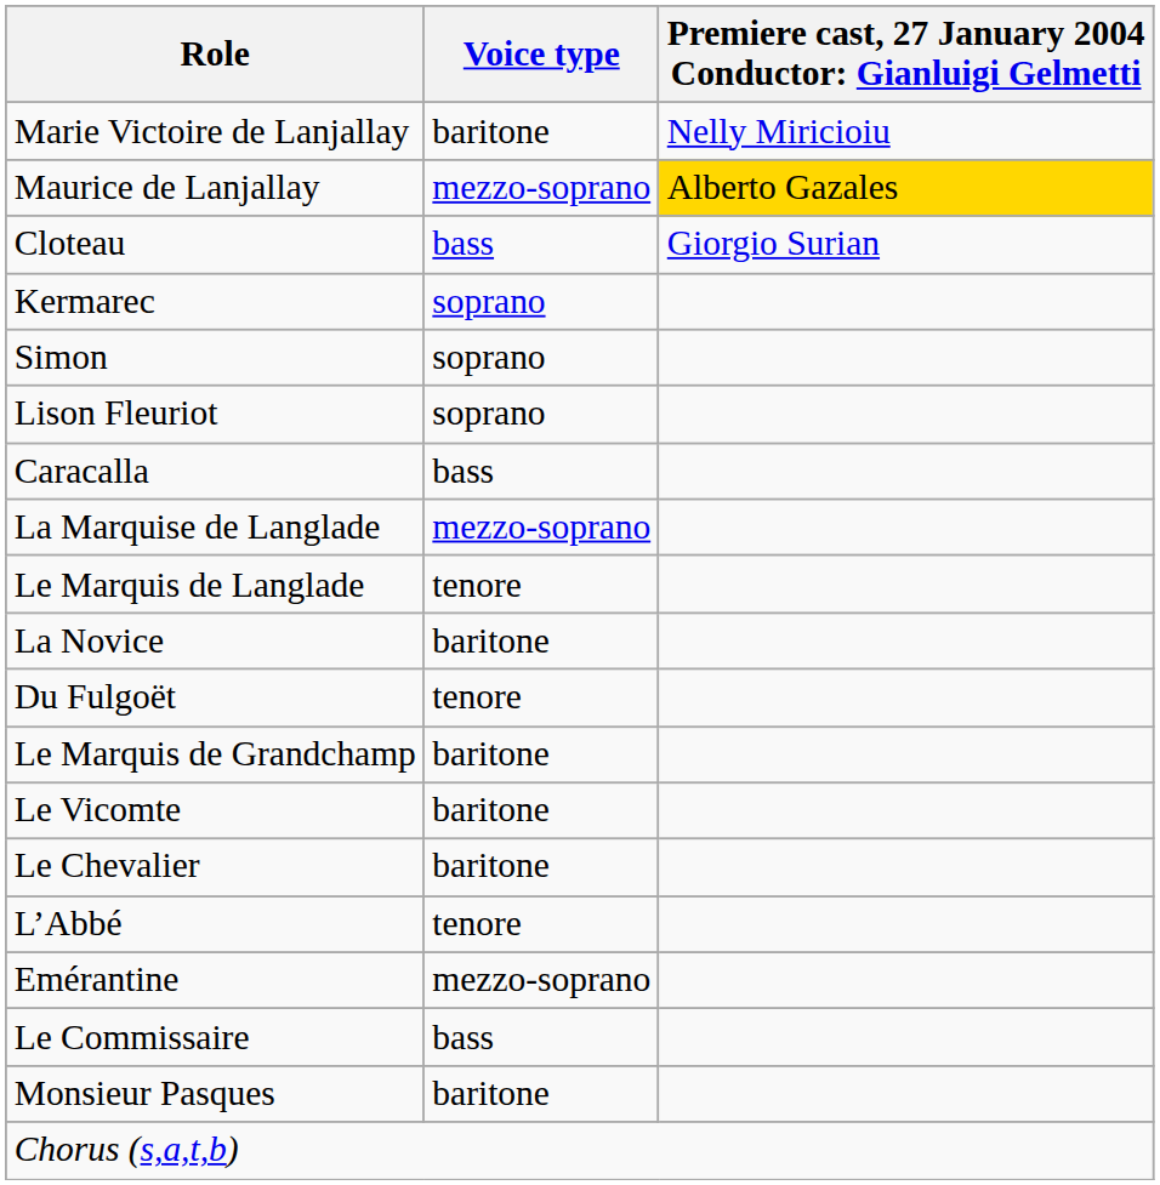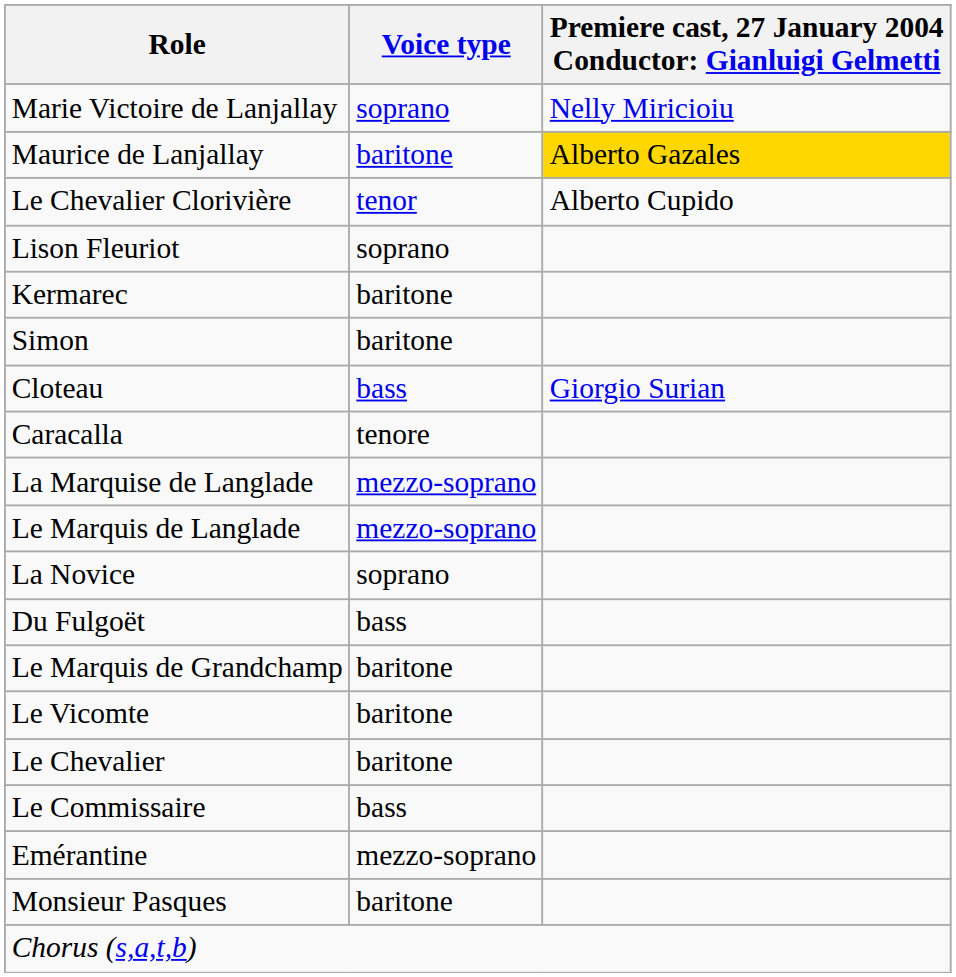Marie Victoire de Lanjallay | Voice type: baritone -> soprano
Maurice de Lanjallay | Voice type: mezzo-soprano -> baritone
+ row: Le Chevalier Clorivière | tenor | Alberto Cupido
rows swapped: Cloteau <-> Lison Fleuriot
Kermarec | Voice type: soprano -> baritone
Simon | Voice type: soprano -> baritone
Caracalla | Voice type: bass -> tenore
Le Marquis de Langlade | Voice type: tenore -> mezzo-soprano
La Novice | Voice type: baritone -> soprano
Du Fulgoët | Voice type: tenore -> bass
- row: L’Abbé | tenore
rows swapped: Le Commissaire <-> Emérantine
